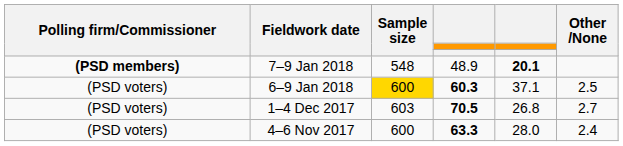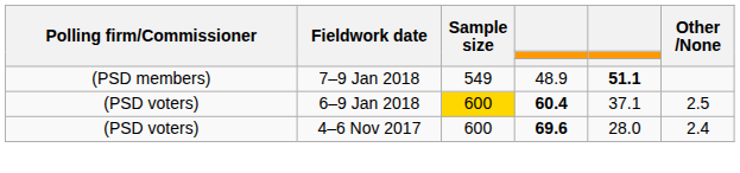7–9 Jan 2018 | Polling firm/Commissioner: bold -> normal
7–9 Jan 2018 | Sample size: 548 -> 549
7–9 Jan 2018 | column 5: 20.1 -> 51.1
6–9 Jan 2018 | column 4: 60.3 -> 60.4
- row: (PSD voters) | 1–4 Dec 2017 | 603 | 70.5 | 26.8 | 2.7
4–6 Nov 2017 | column 4: 63.3 -> 69.6
